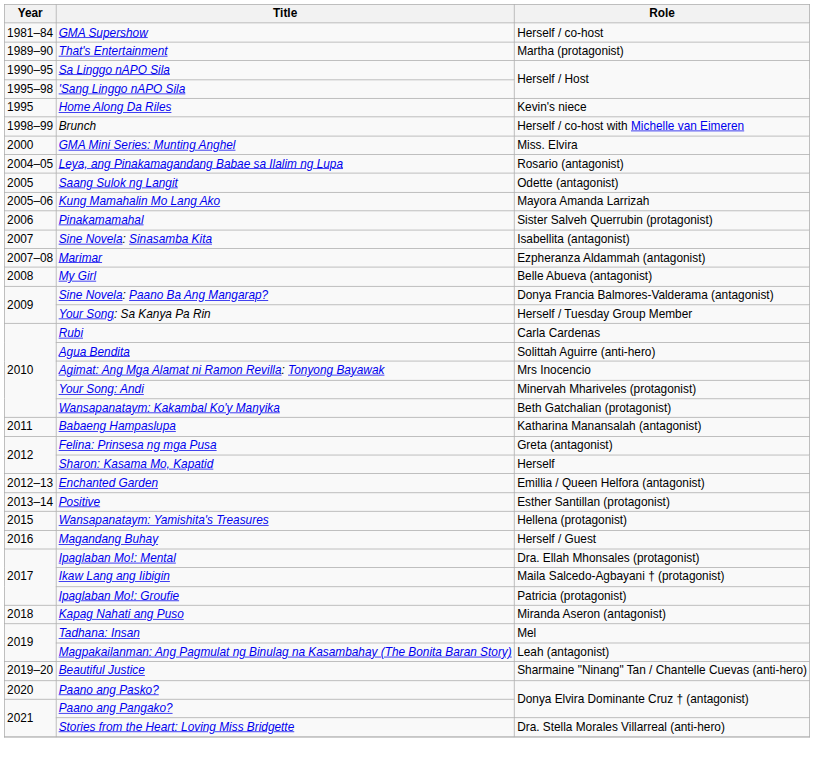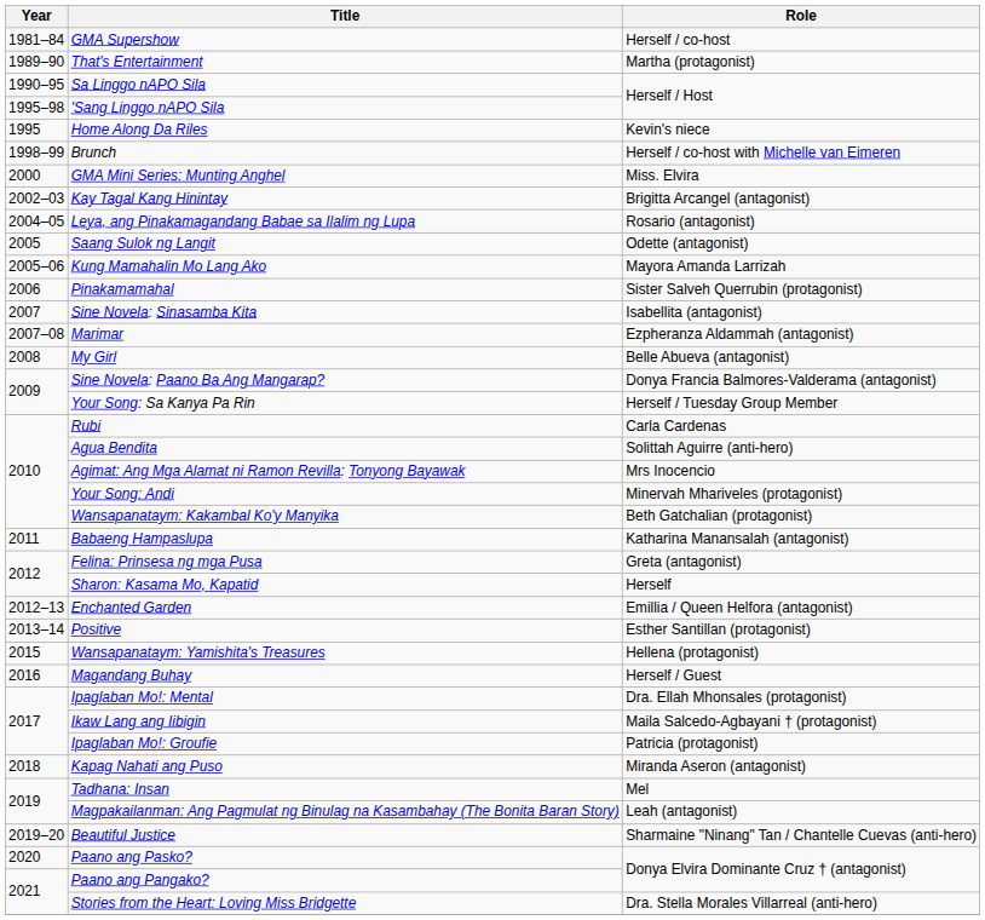+ row: 2002–03 | Kay Tagal Kang Hinintay | Brigitta Arcangel (antagonist)
